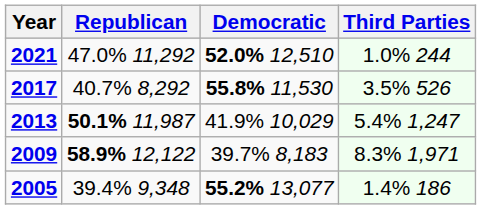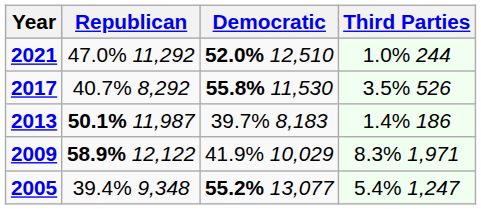2013 | Democratic: 41.9% 10,029 -> 39.7% 8,183
2013 | Third Parties: 5.4% 1,247 -> 1.4% 186
2009 | Democratic: 39.7% 8,183 -> 41.9% 10,029
2005 | Third Parties: 1.4% 186 -> 5.4% 1,247
